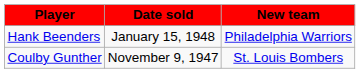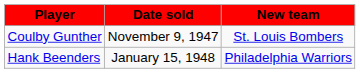rows swapped: Coulby Gunther <-> Hank Beenders
